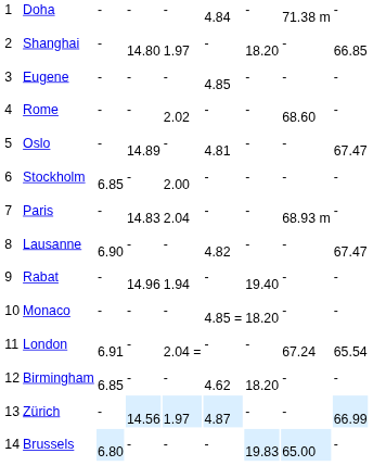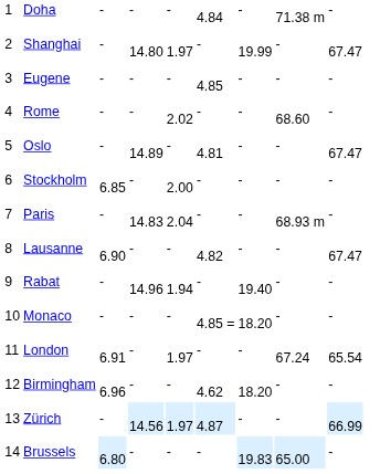Shanghai | column 7: 18.20 -> 19.99
Shanghai | column 9: 66.85 -> 67.47
London | column 5: 2.04 = -> 1.97
Birmingham | column 3: 6.85 -> 6.96
